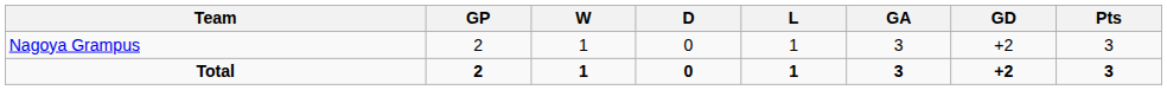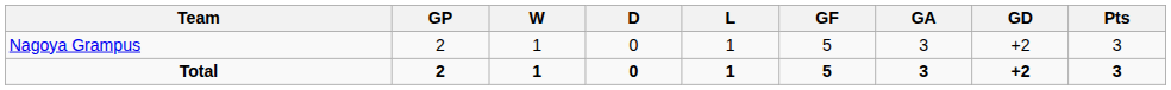+ column: GF | 5 | 5
